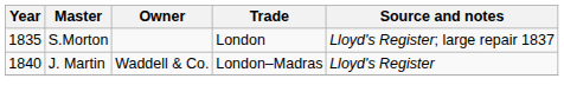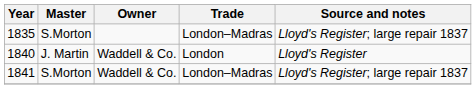1835 | Trade: London -> London–Madras
1840 | Trade: London–Madras -> London
+ row: 1841 | S.Morton | Waddell & Co. | London–Madras | Lloyd's Register; large repair 1837
